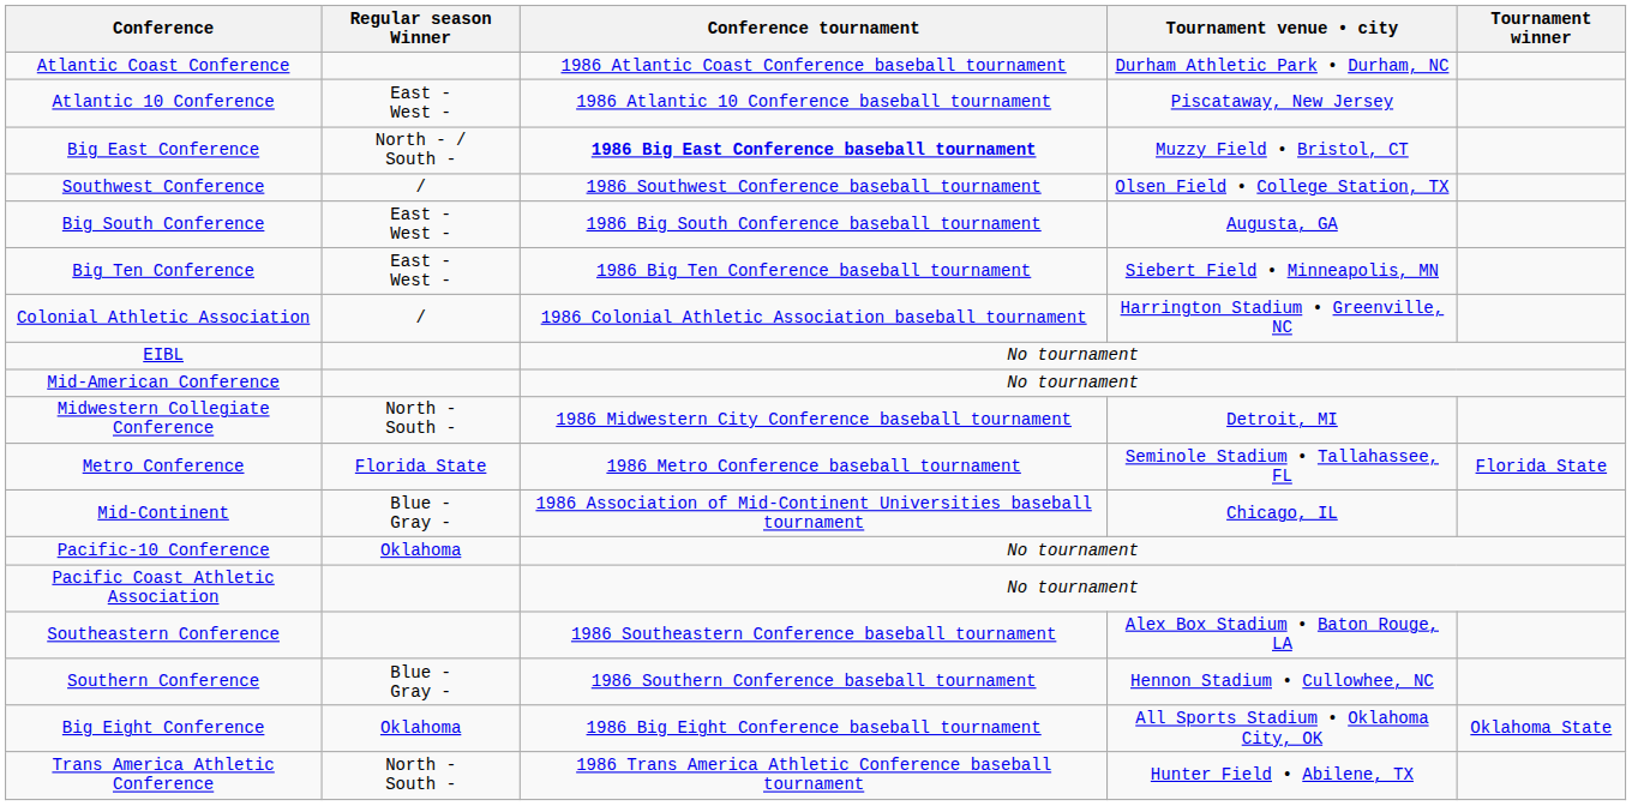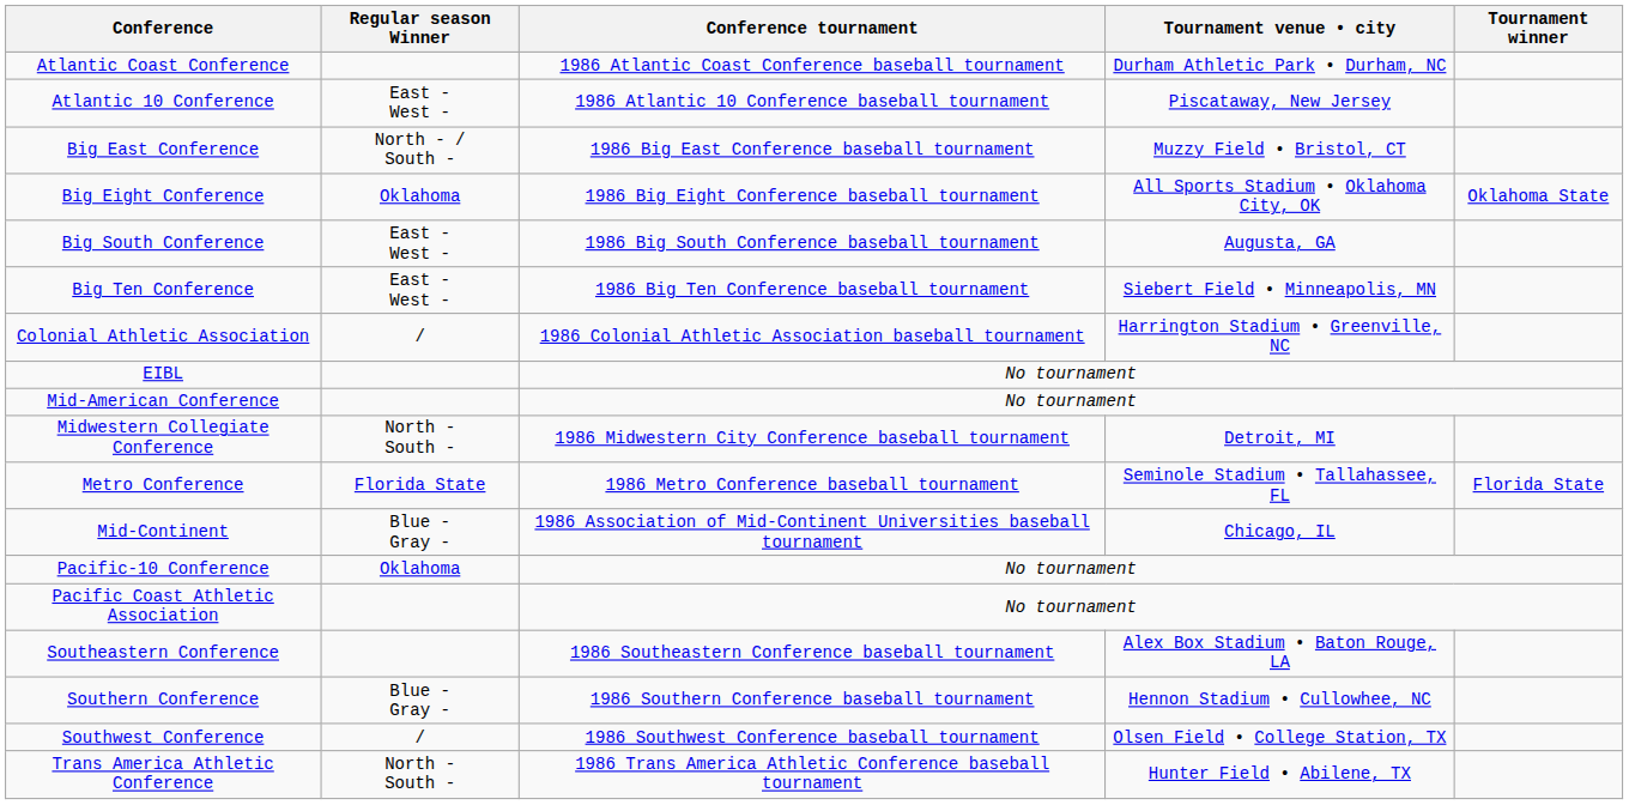Big East Conference | Conference tournament: bold -> normal
rows swapped: Big Eight Conference <-> Southwest Conference
